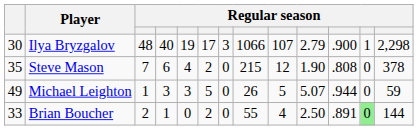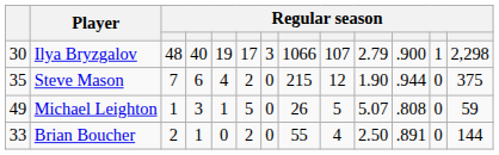Steve Mason | column 11: .808 -> .944
Steve Mason | column 13: 378 -> 375
Michael Leighton | column 5: 3 -> 1
Michael Leighton | column 11: .944 -> .808
Brian Boucher | column 12: lightgreen background -> no background
